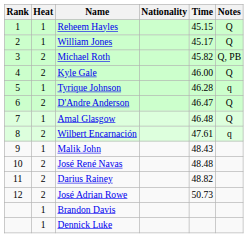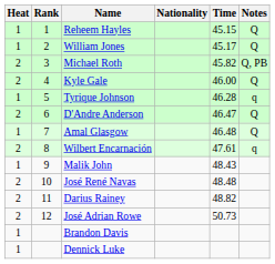columns swapped: Rank <-> Heat
